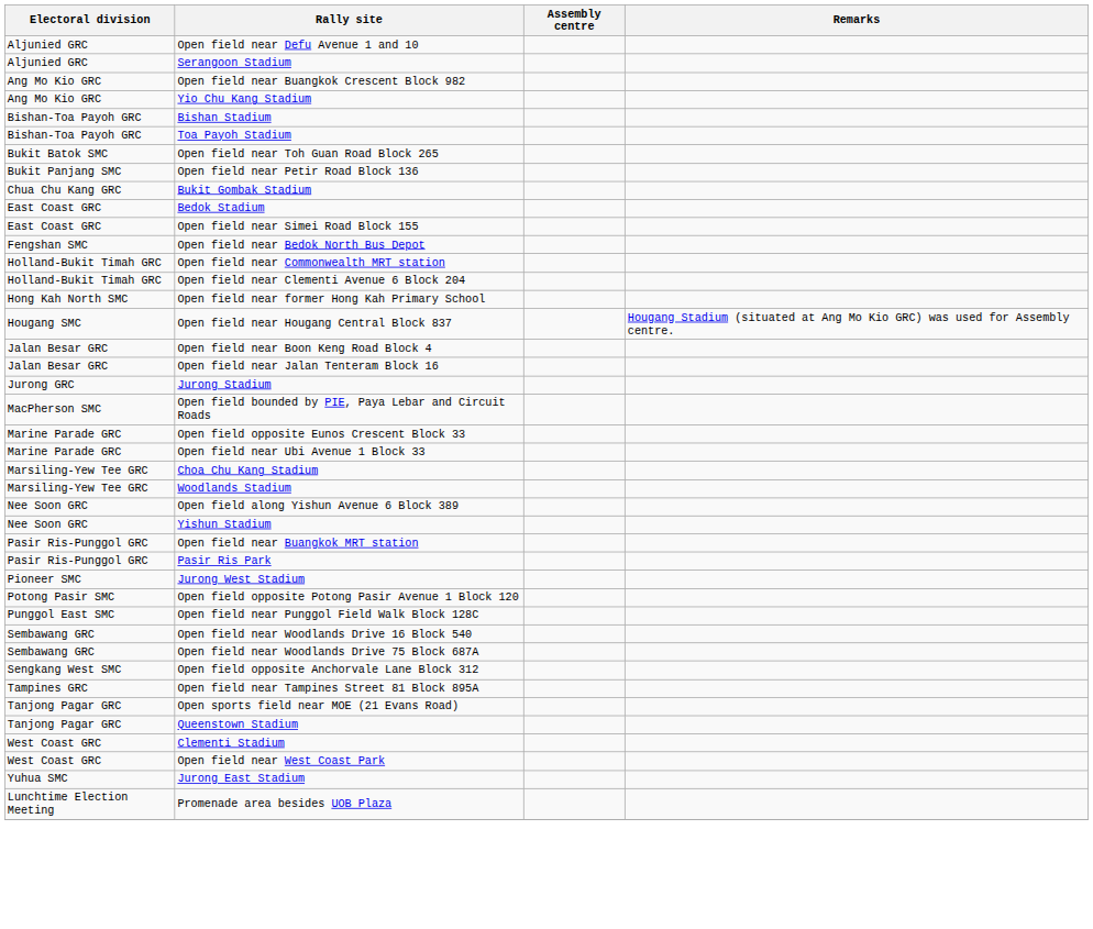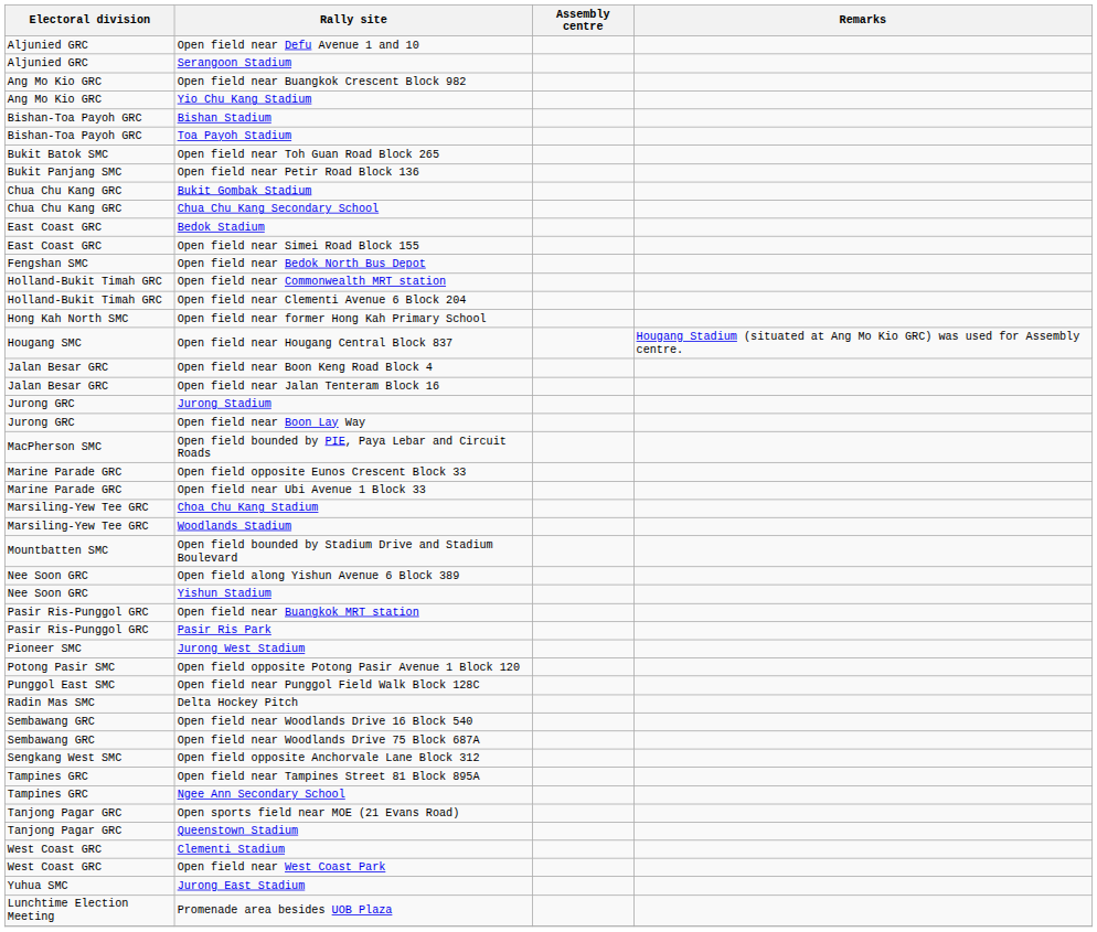+ row: Chua Chu Kang GRC | Chua Chu Kang Secondary School
+ row: Jurong GRC | Open field near Boon Lay Way
+ row: Mountbatten SMC | Open field bounded by Stadium Drive and Stadium Boulevard
+ row: Radin Mas SMC | Delta Hockey Pitch
+ row: Tampines GRC | Ngee Ann Secondary School
